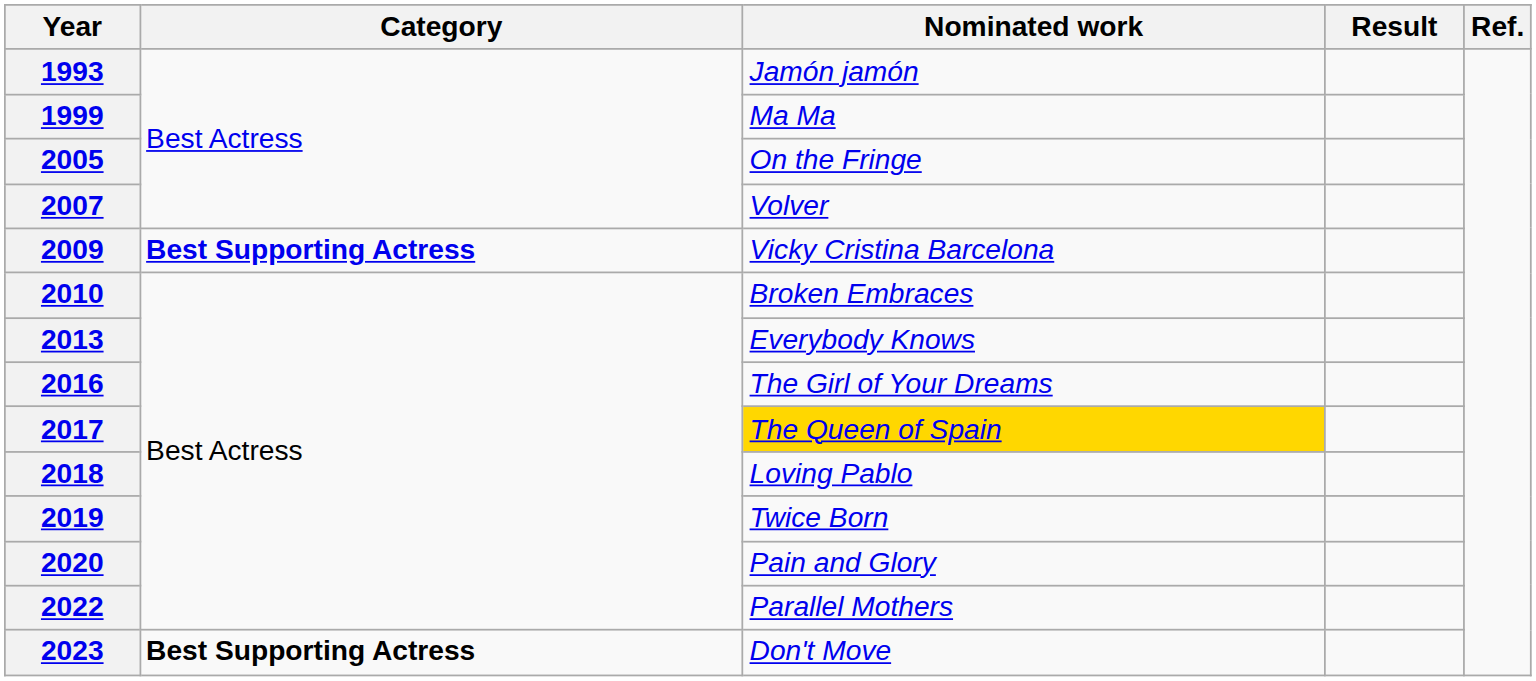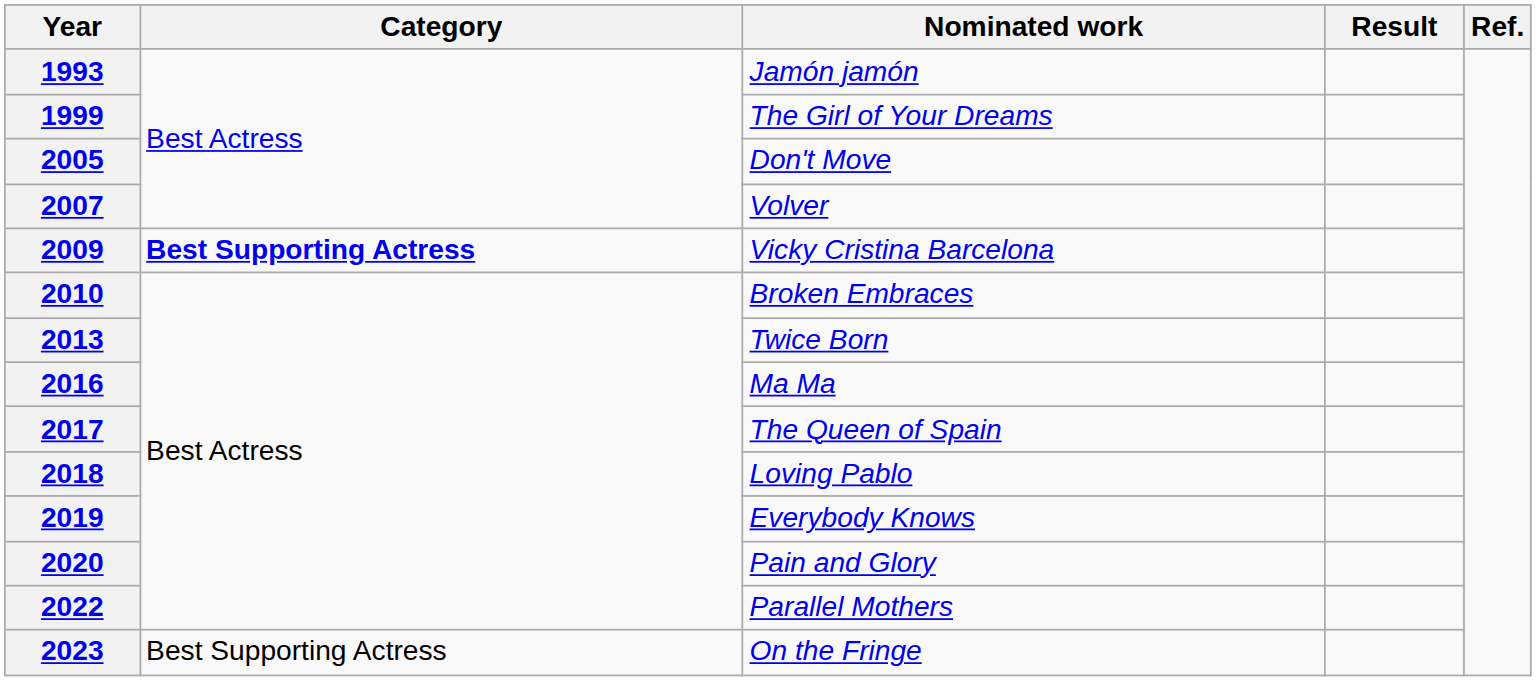1999 | Nominated work: Ma Ma -> The Girl of Your Dreams
2005 | Nominated work: On the Fringe -> Don't Move
2013 | Nominated work: Everybody Knows -> Twice Born
2016 | Nominated work: The Girl of Your Dreams -> Ma Ma
2017 | Nominated work: gold background -> no background
2019 | Nominated work: Twice Born -> Everybody Knows
2023 | Category: bold -> normal
2023 | Nominated work: Don't Move -> On the Fringe
